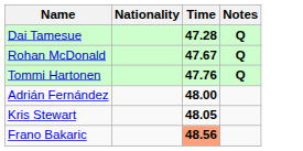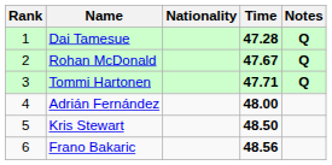+ column: Rank | 1 | 2 | 3 | 4 | 5 | 6
Tommi Hartonen | Time: 47.76 -> 47.71
Kris Stewart | Time: 48.05 -> 48.50
Frano Bakaric | Time: lightsalmon background -> no background
